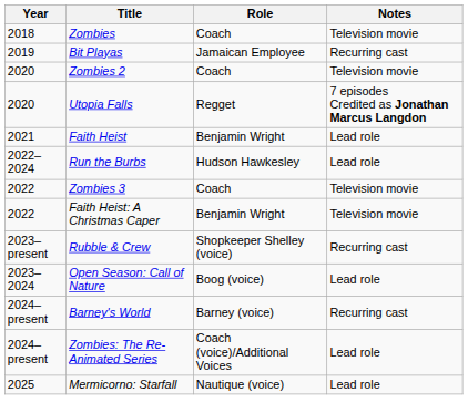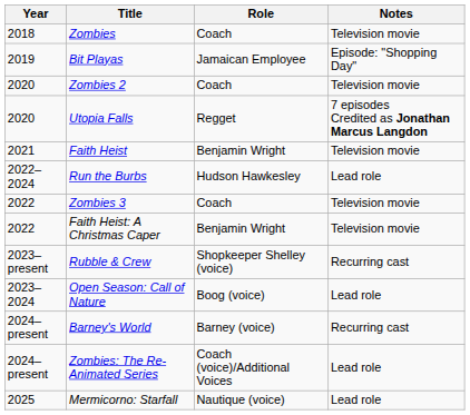Bit Playas | Notes: Recurring cast -> Episode: "Shopping Day"
Faith Heist | Notes: Lead role -> Television movie
